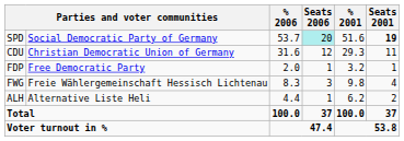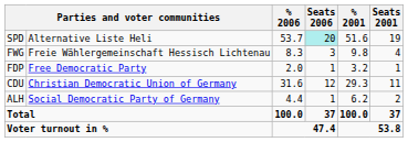SPD | column 2: Social Democratic Party of Germany -> Alternative Liste Heli
SPD | Seats 2001: bold -> normal
rows swapped: CDU <-> FWG
ALH | column 2: Alternative Liste Heli -> Social Democratic Party of Germany
